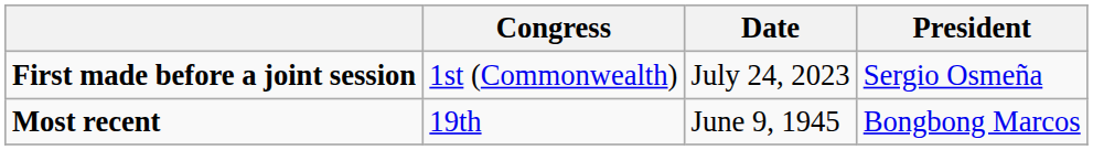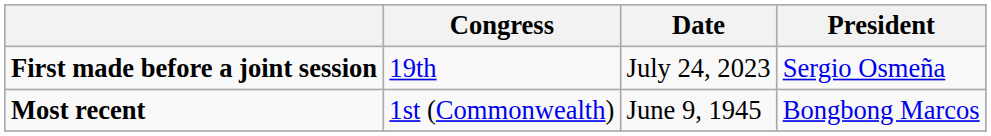First made before a joint session | Congress: 1st (Commonwealth) -> 19th
Most recent | Congress: 19th -> 1st (Commonwealth)
